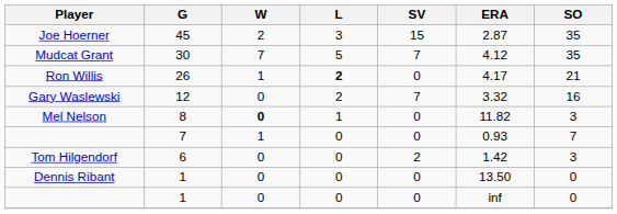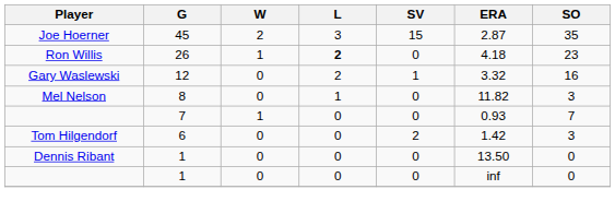- row: Mudcat Grant | 30 | 7 | 5 | 7 | 4.12 | 35
Ron Willis | ERA: 4.17 -> 4.18
Ron Willis | SO: 21 -> 23
Gary Waslewski | SV: 7 -> 1
Mel Nelson | W: bold -> normal
